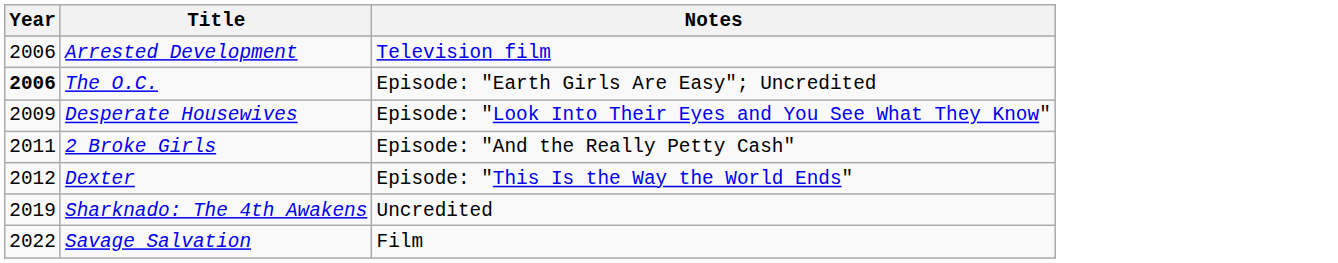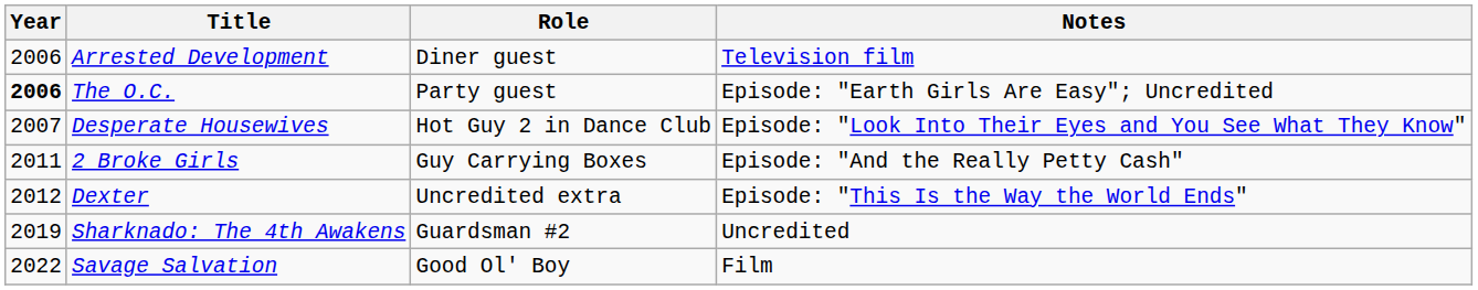+ column: Role | Diner guest | Party guest | Hot Guy 2 in Dance Club | Guy Carrying Boxes | Uncredited extra | Guardsman #2 | Good Ol' Boy
Desperate Housewives | Year: 2009 -> 2007
